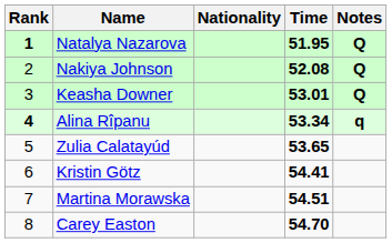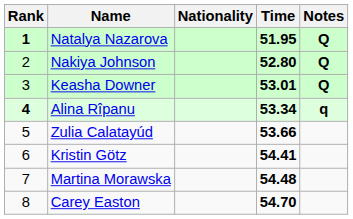Nakiya Johnson | Time: 52.08 -> 52.80
Zulia Calatayúd | Time: 53.65 -> 53.66
Martina Morawska | Time: 54.51 -> 54.48
